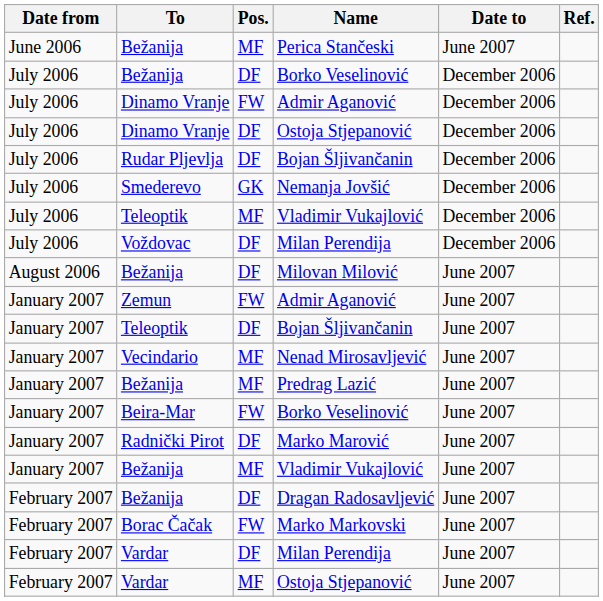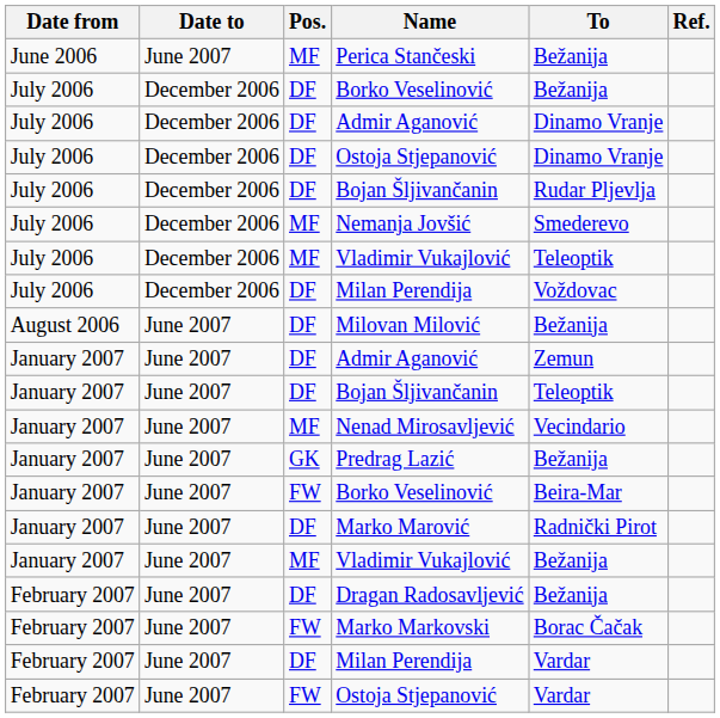columns swapped: Date to <-> To
July 2006 / Admir Aganović | Pos.: FW -> DF
Nemanja Jovšić | Pos.: GK -> MF
January 2007 / Admir Aganović | Pos.: FW -> DF
Predrag Lazić | Pos.: MF -> GK
February 2007 / Ostoja Stjepanović | Pos.: MF -> FW
